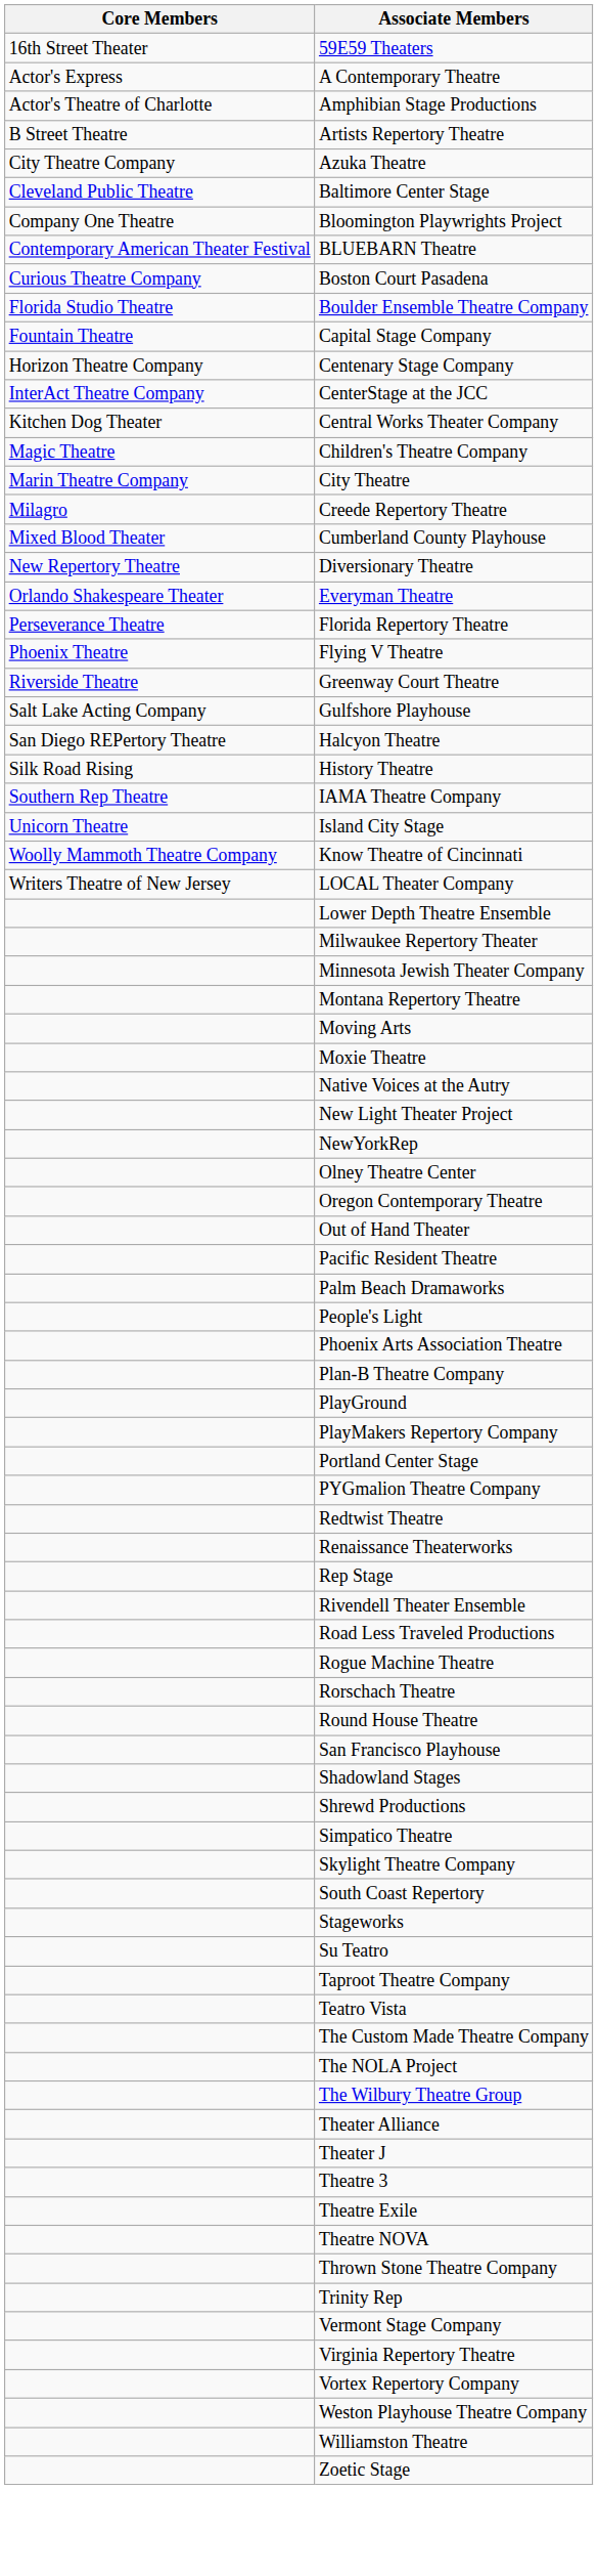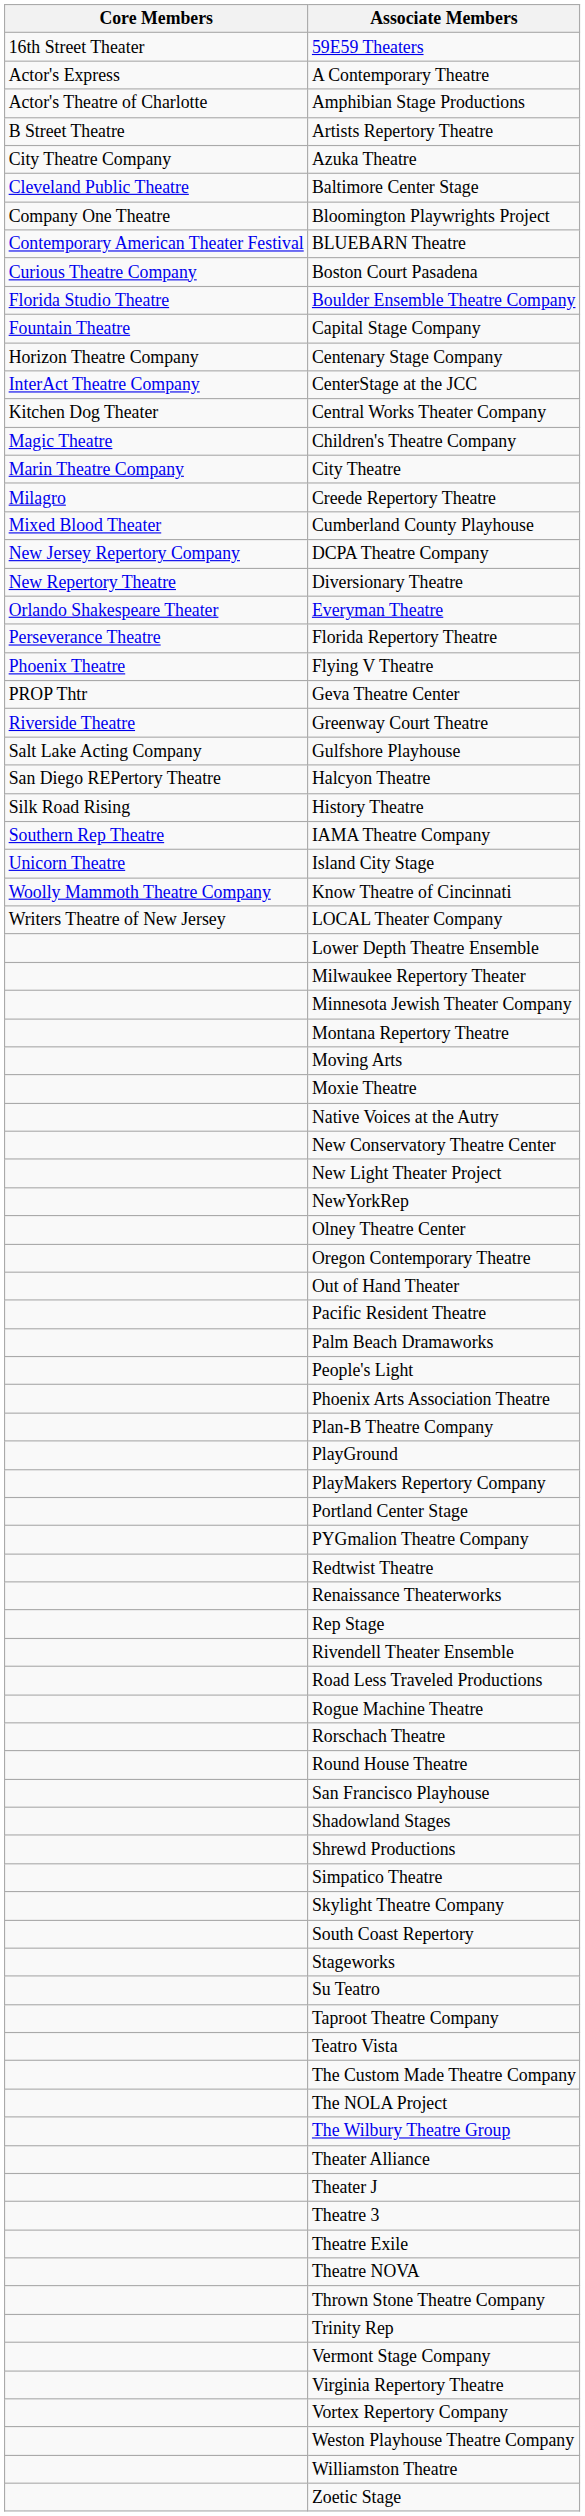+ row: New Jersey Repertory Company | DCPA Theatre Company
+ row: PROP Thtr | Geva Theatre Center
+ row: New Conservatory Theatre Center
